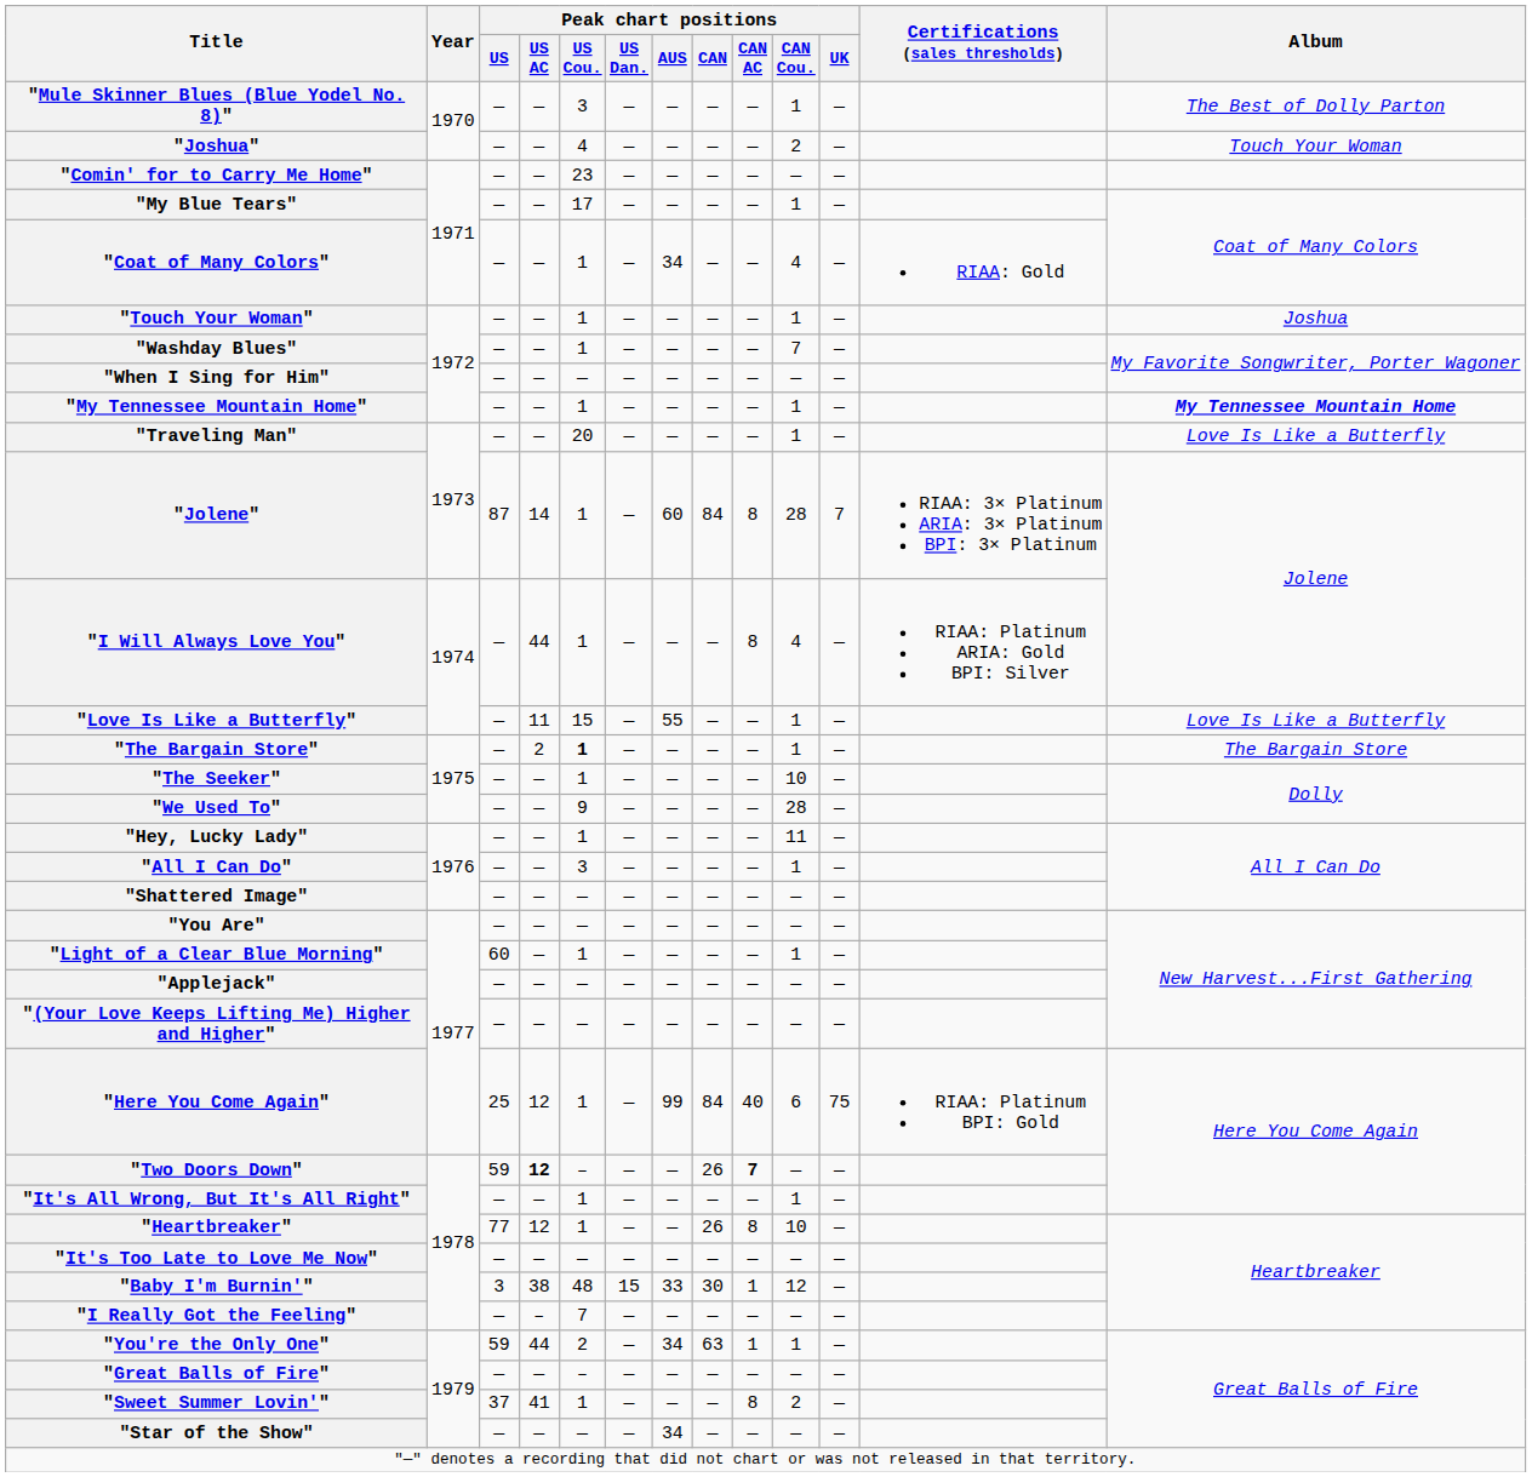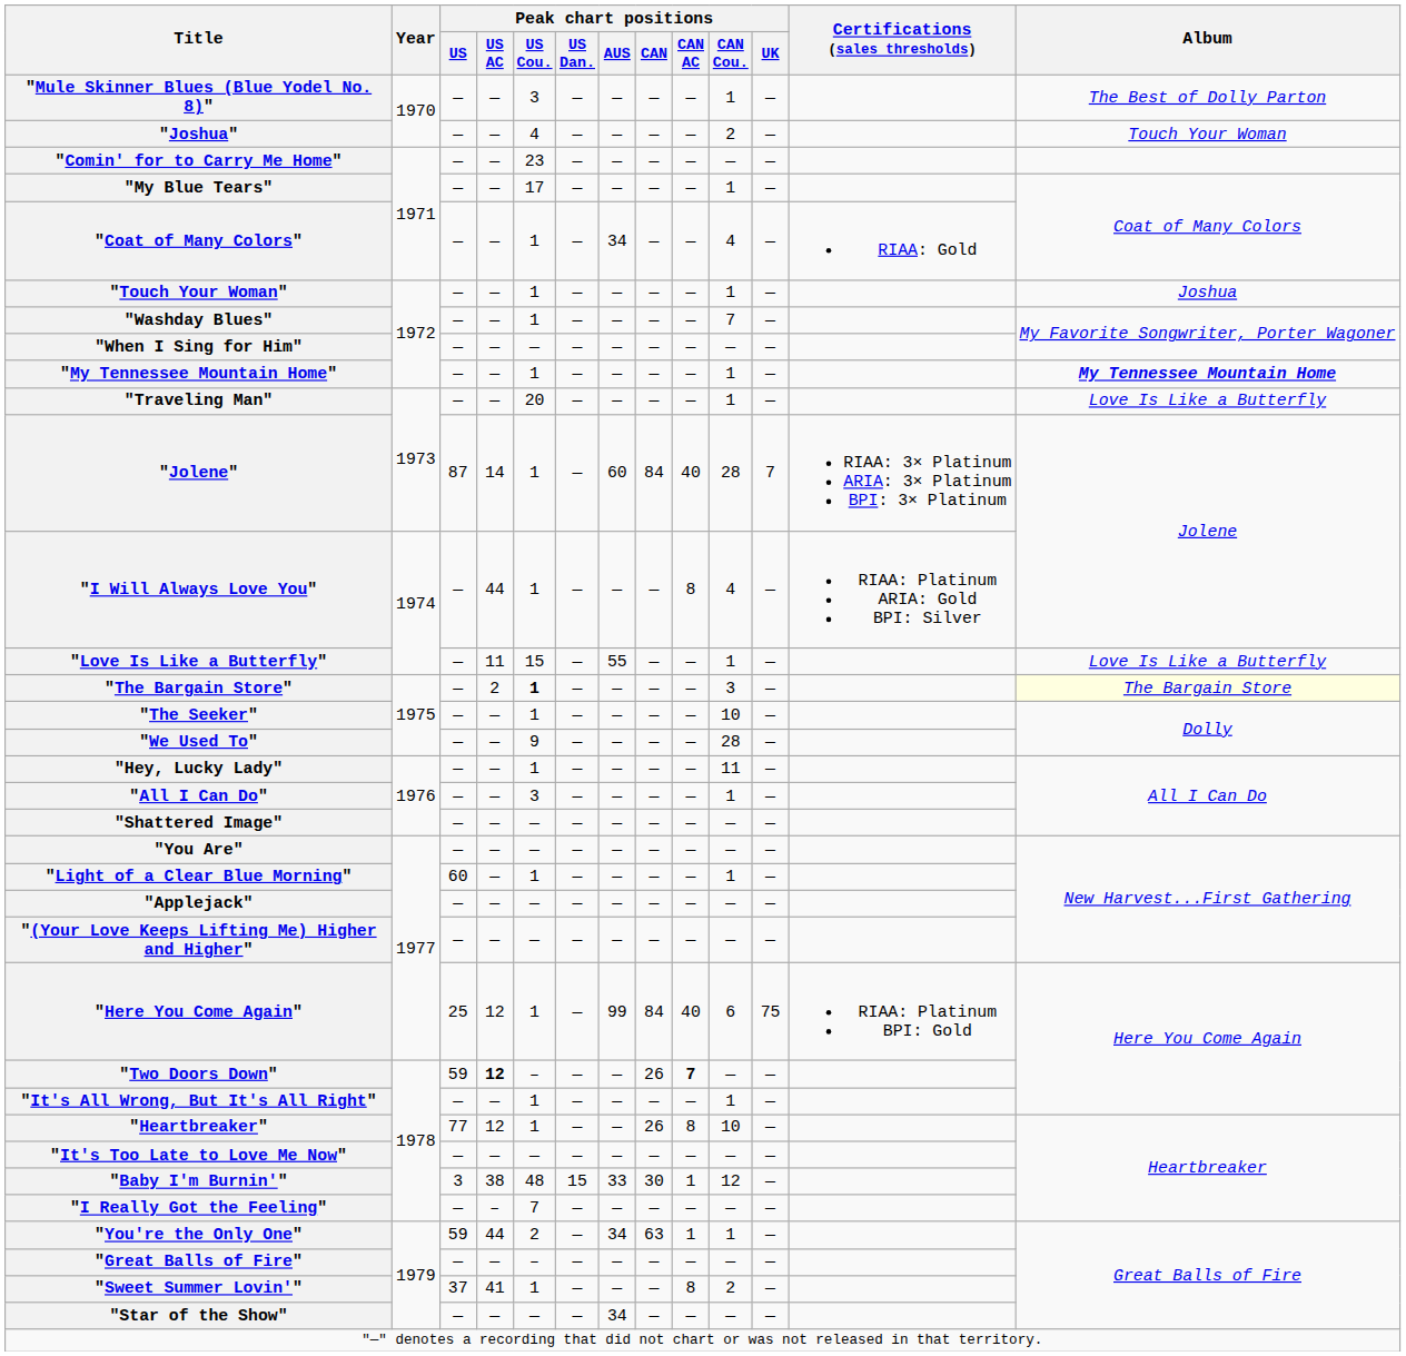"Jolene" | Peak chart positions / CAN AC: 8 -> 40
"The Bargain Store" | Peak chart positions / CAN Cou.: 1 -> 3
"The Bargain Store" | Album: no background -> lightyellow background
